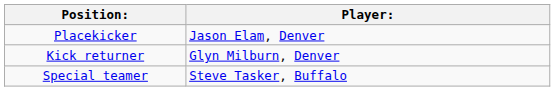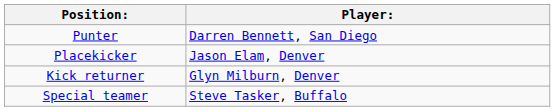+ row: Punter | Darren Bennett, San Diego
